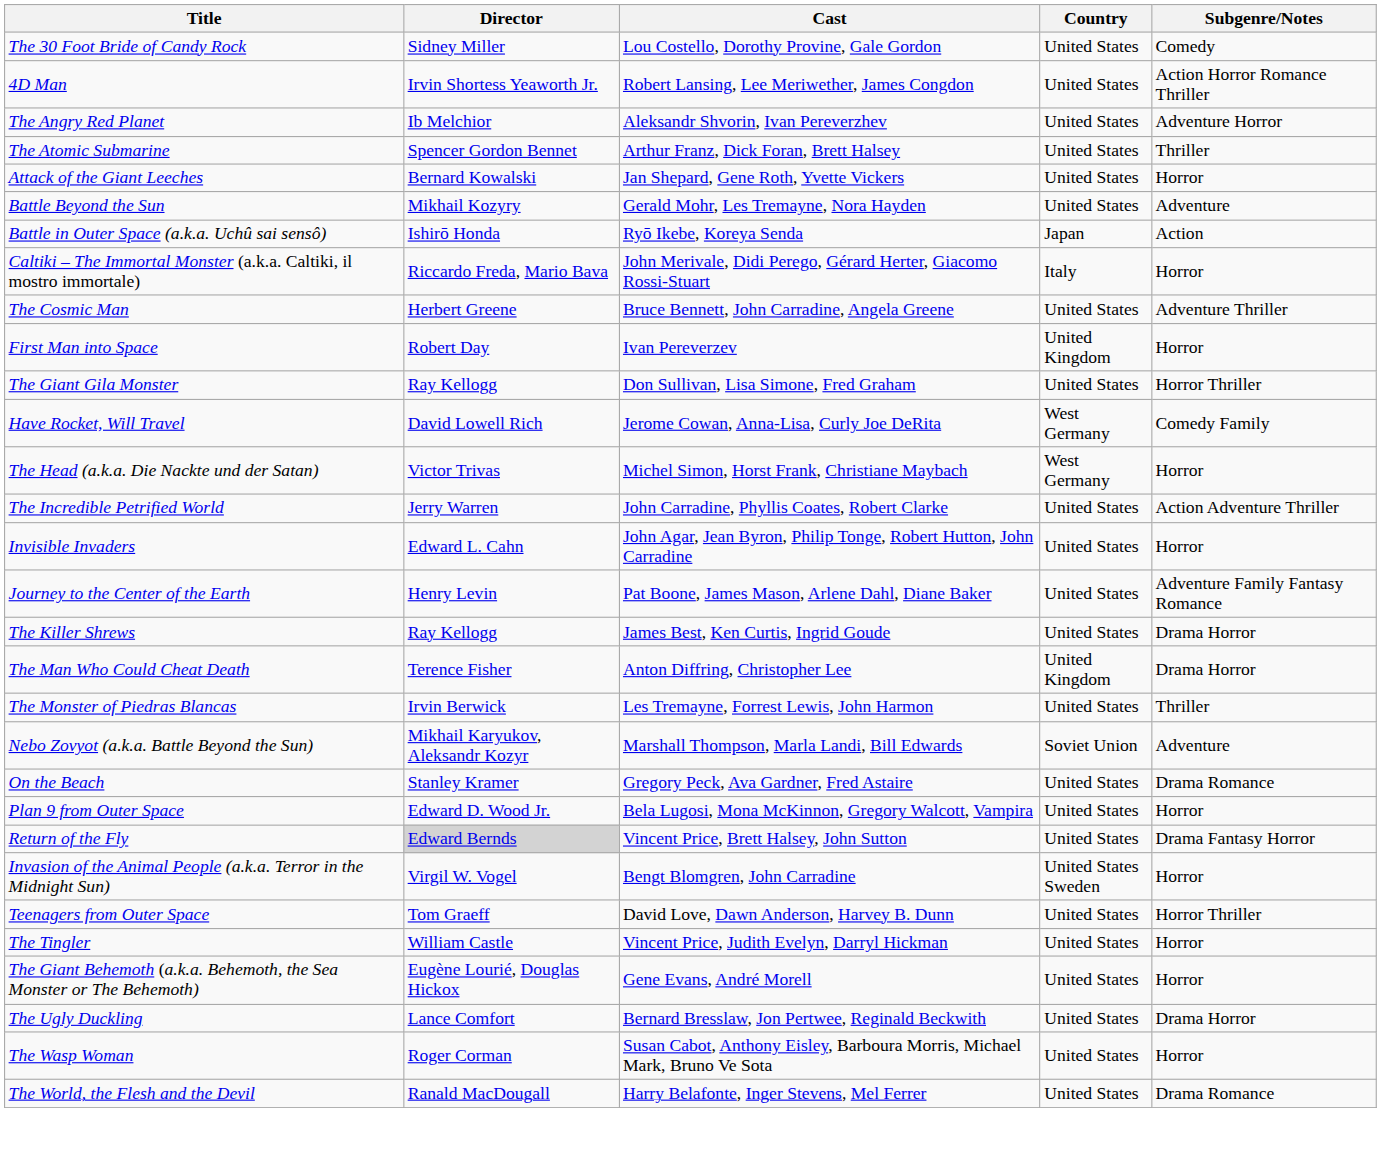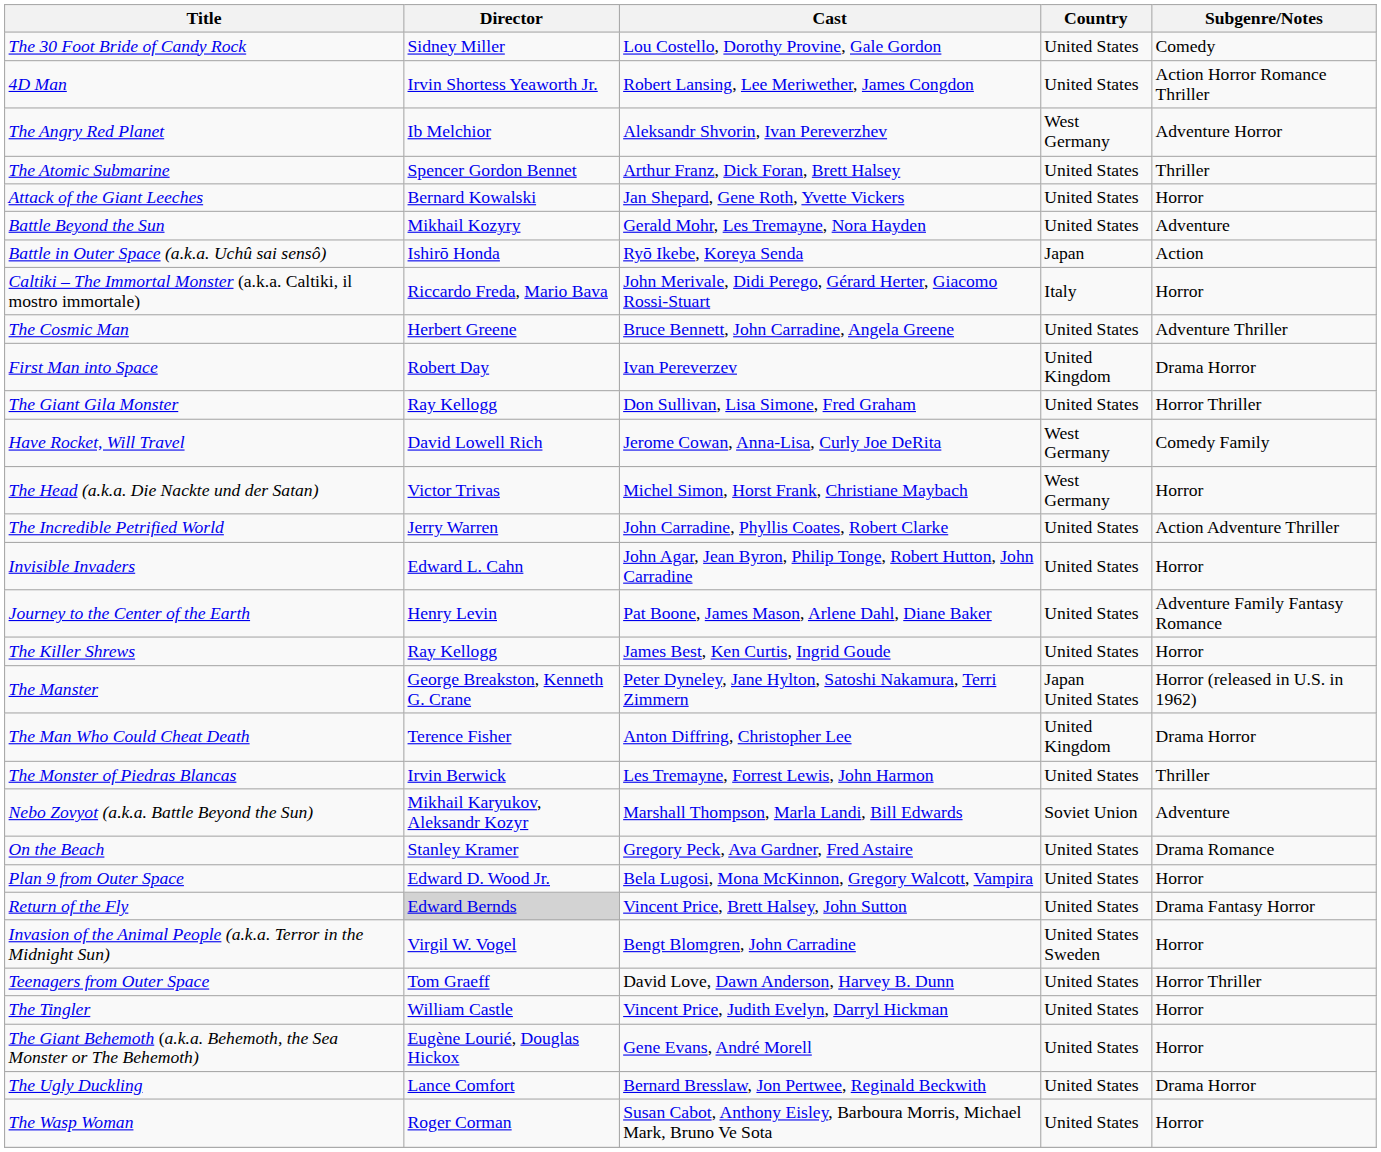The Angry Red Planet | Country: United States -> West Germany
First Man into Space | Subgenre/Notes: Horror -> Drama Horror
The Killer Shrews | Subgenre/Notes: Drama Horror -> Horror
+ row: The Manster | George Breakston, Kenneth G. Crane | Peter Dyneley, Jane Hylton, Satoshi Nakamura, Terri Zimmern | Japan United States | Horror (released in U.S. in 1962)
- row: The World, the Flesh and the Devil | Ranald MacDougall | Harry Belafonte, Inger Stevens, Mel Ferrer | United States | Drama Romance
